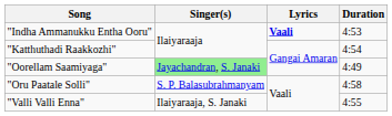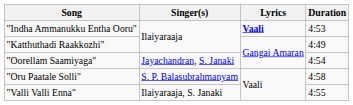"Katthuthadi Raakkozhi" | Duration: 4:54 -> 4:49
"Oorellam Saamiyaga" | Singer(s): lightgreen background -> no background
"Oorellam Saamiyaga" | Duration: 4:49 -> 4:54
